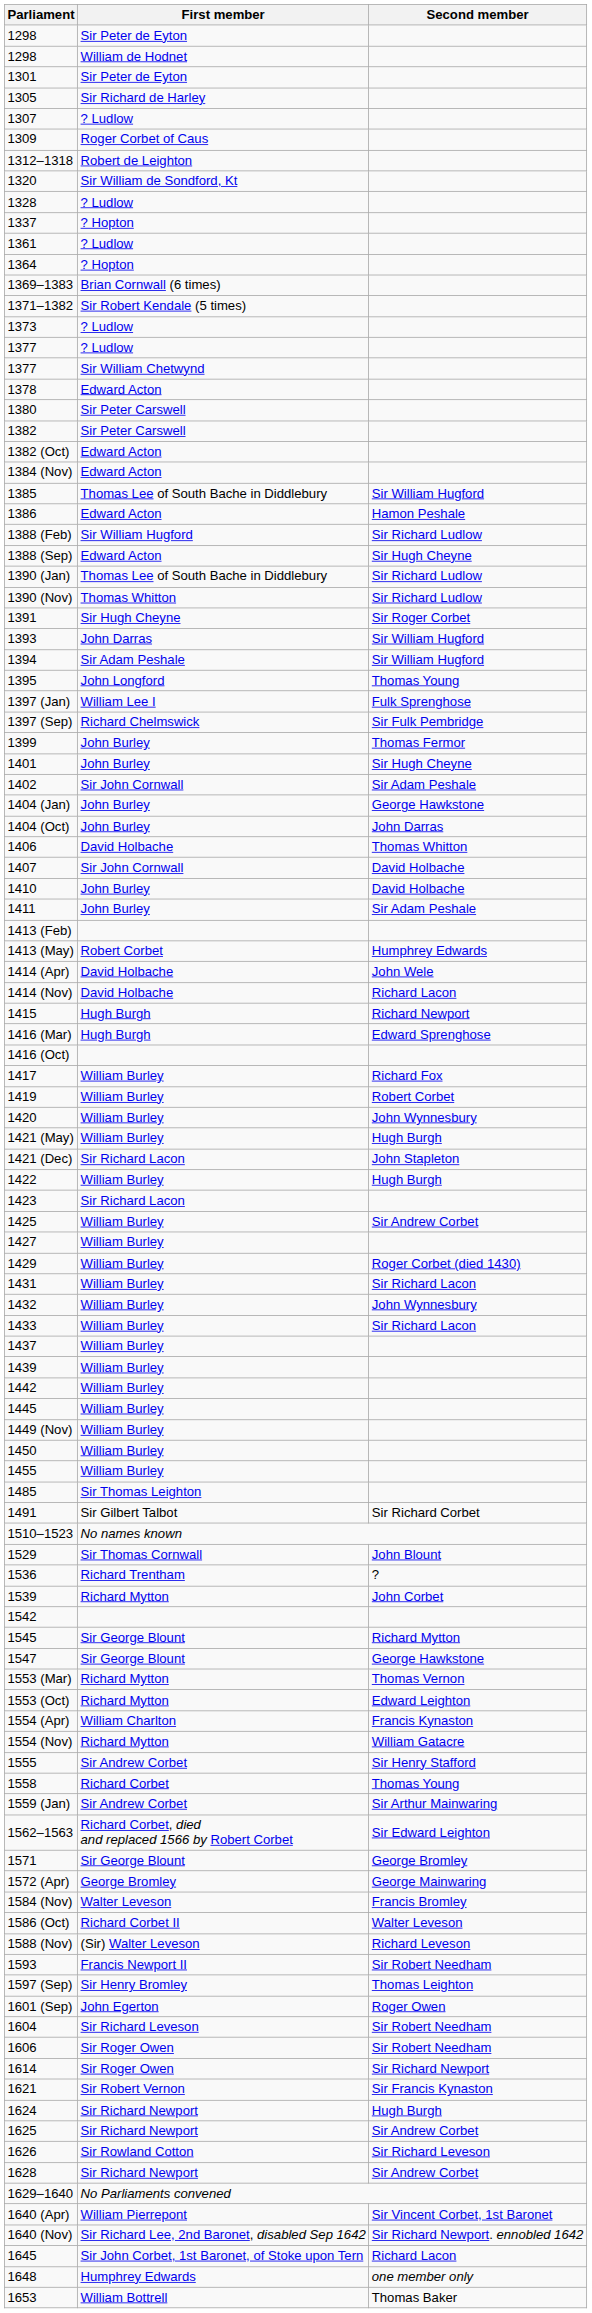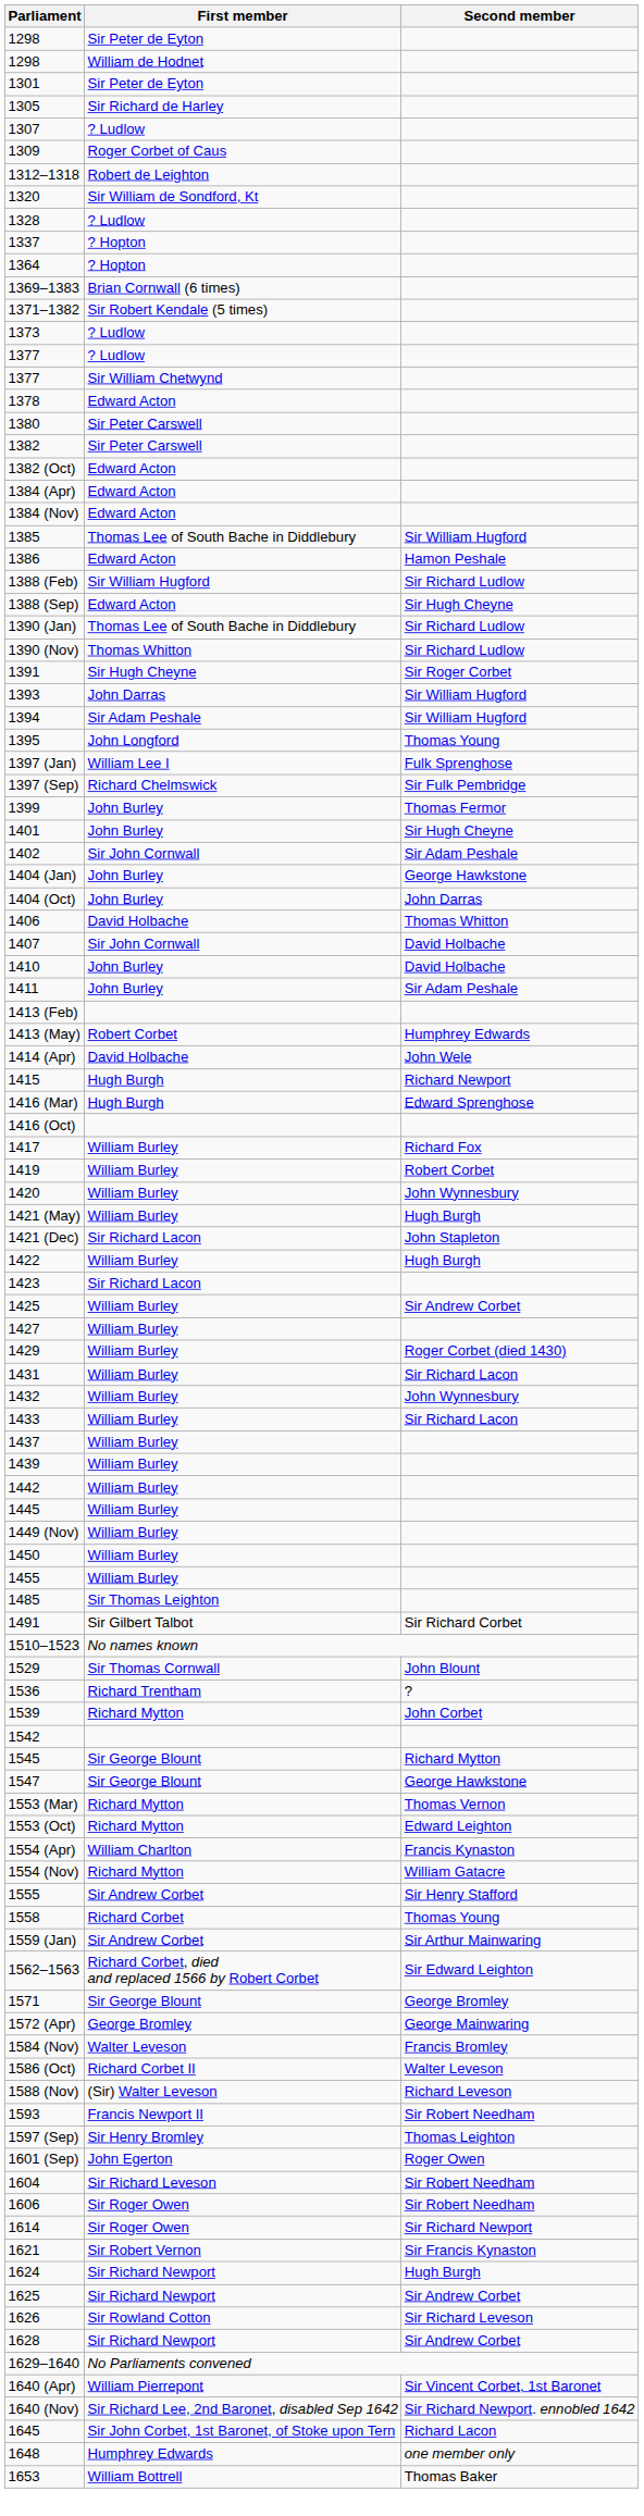- row: 1361 | ? Ludlow
+ row: 1384 (Apr) | Edward Acton
- row: 1414 (Nov) | David Holbache | Richard Lacon
